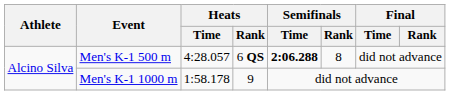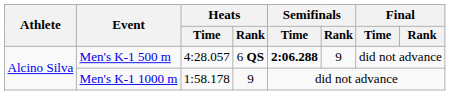Men's K-1 500 m | Semifinals / Rank: 8 -> 9
